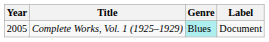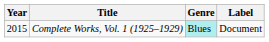Complete Works, Vol. 1 (1925–1929) | Year: 2005 -> 2015
